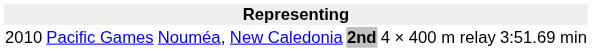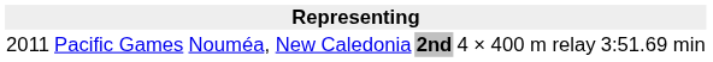Pacific Games | column 1: 2010 -> 2011
